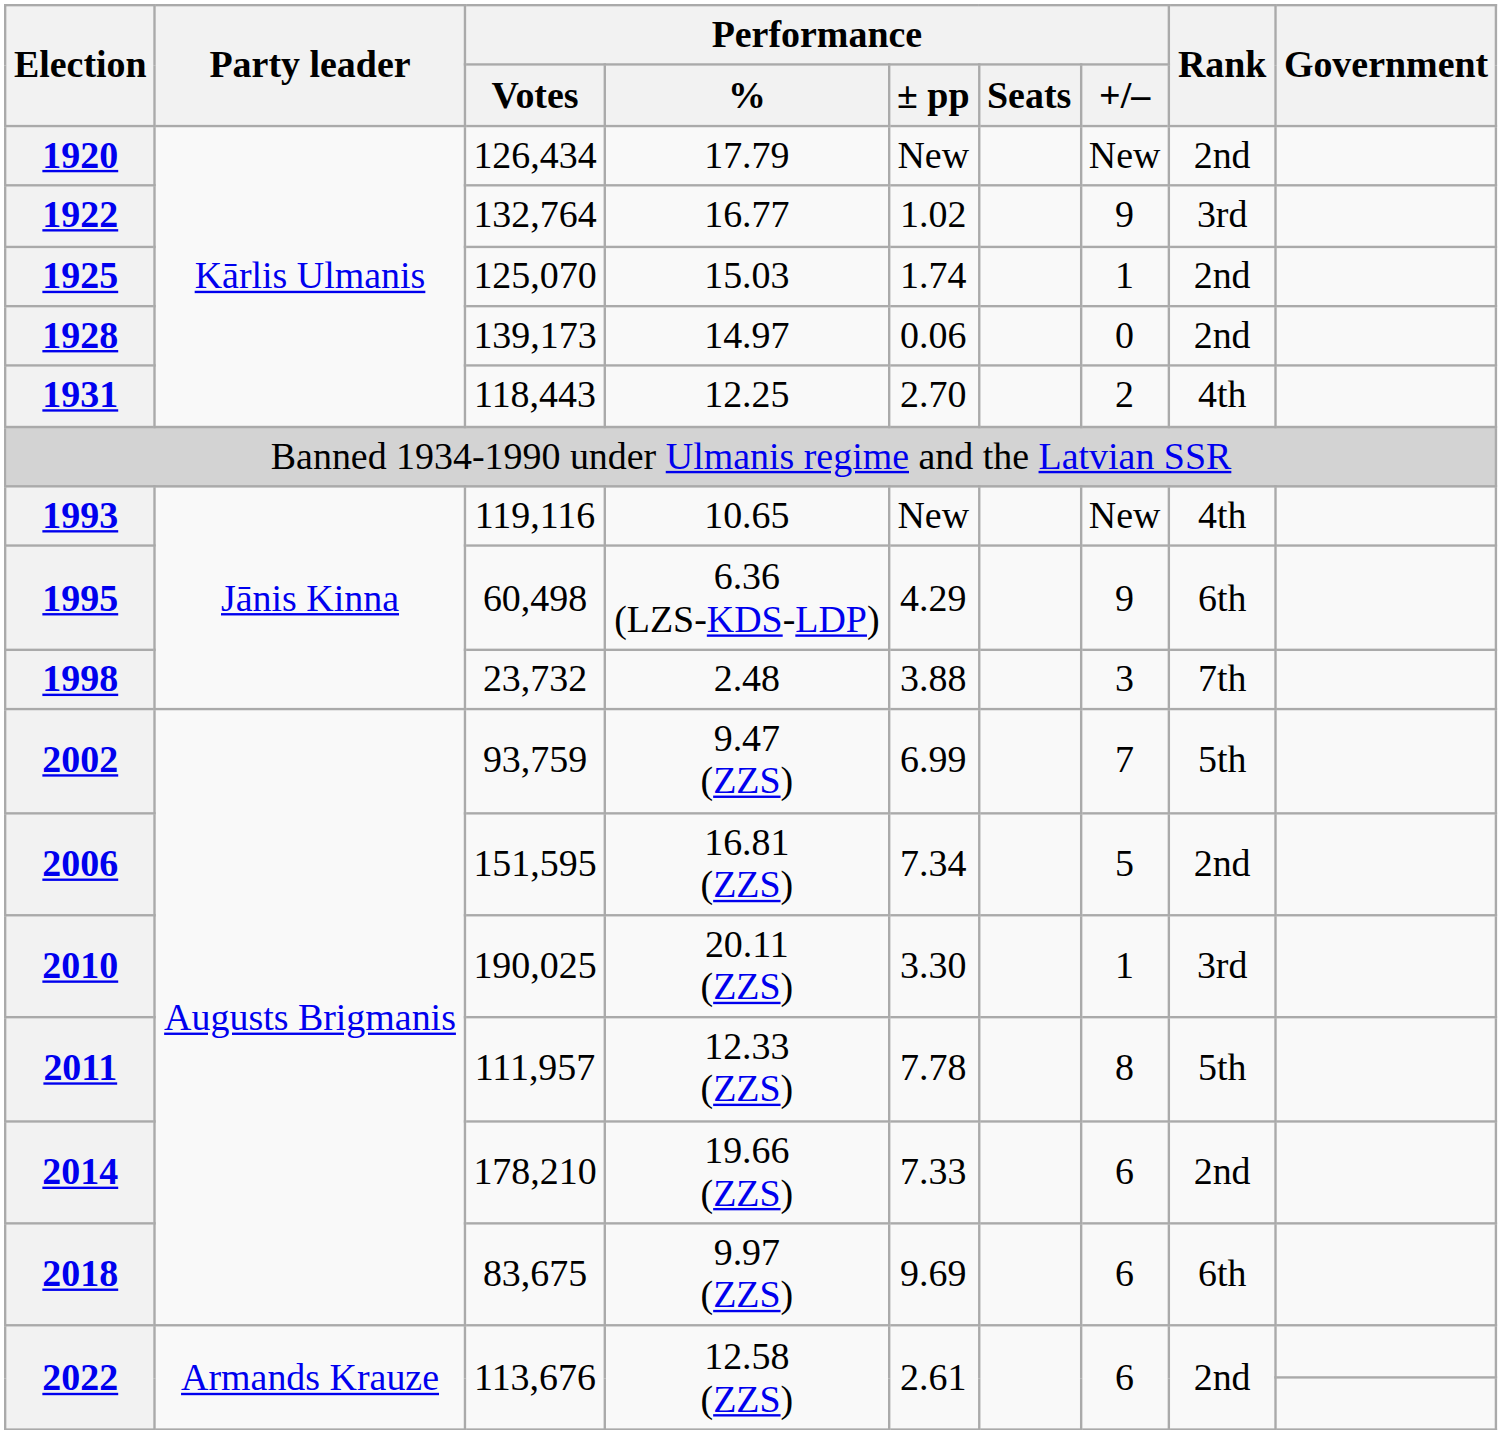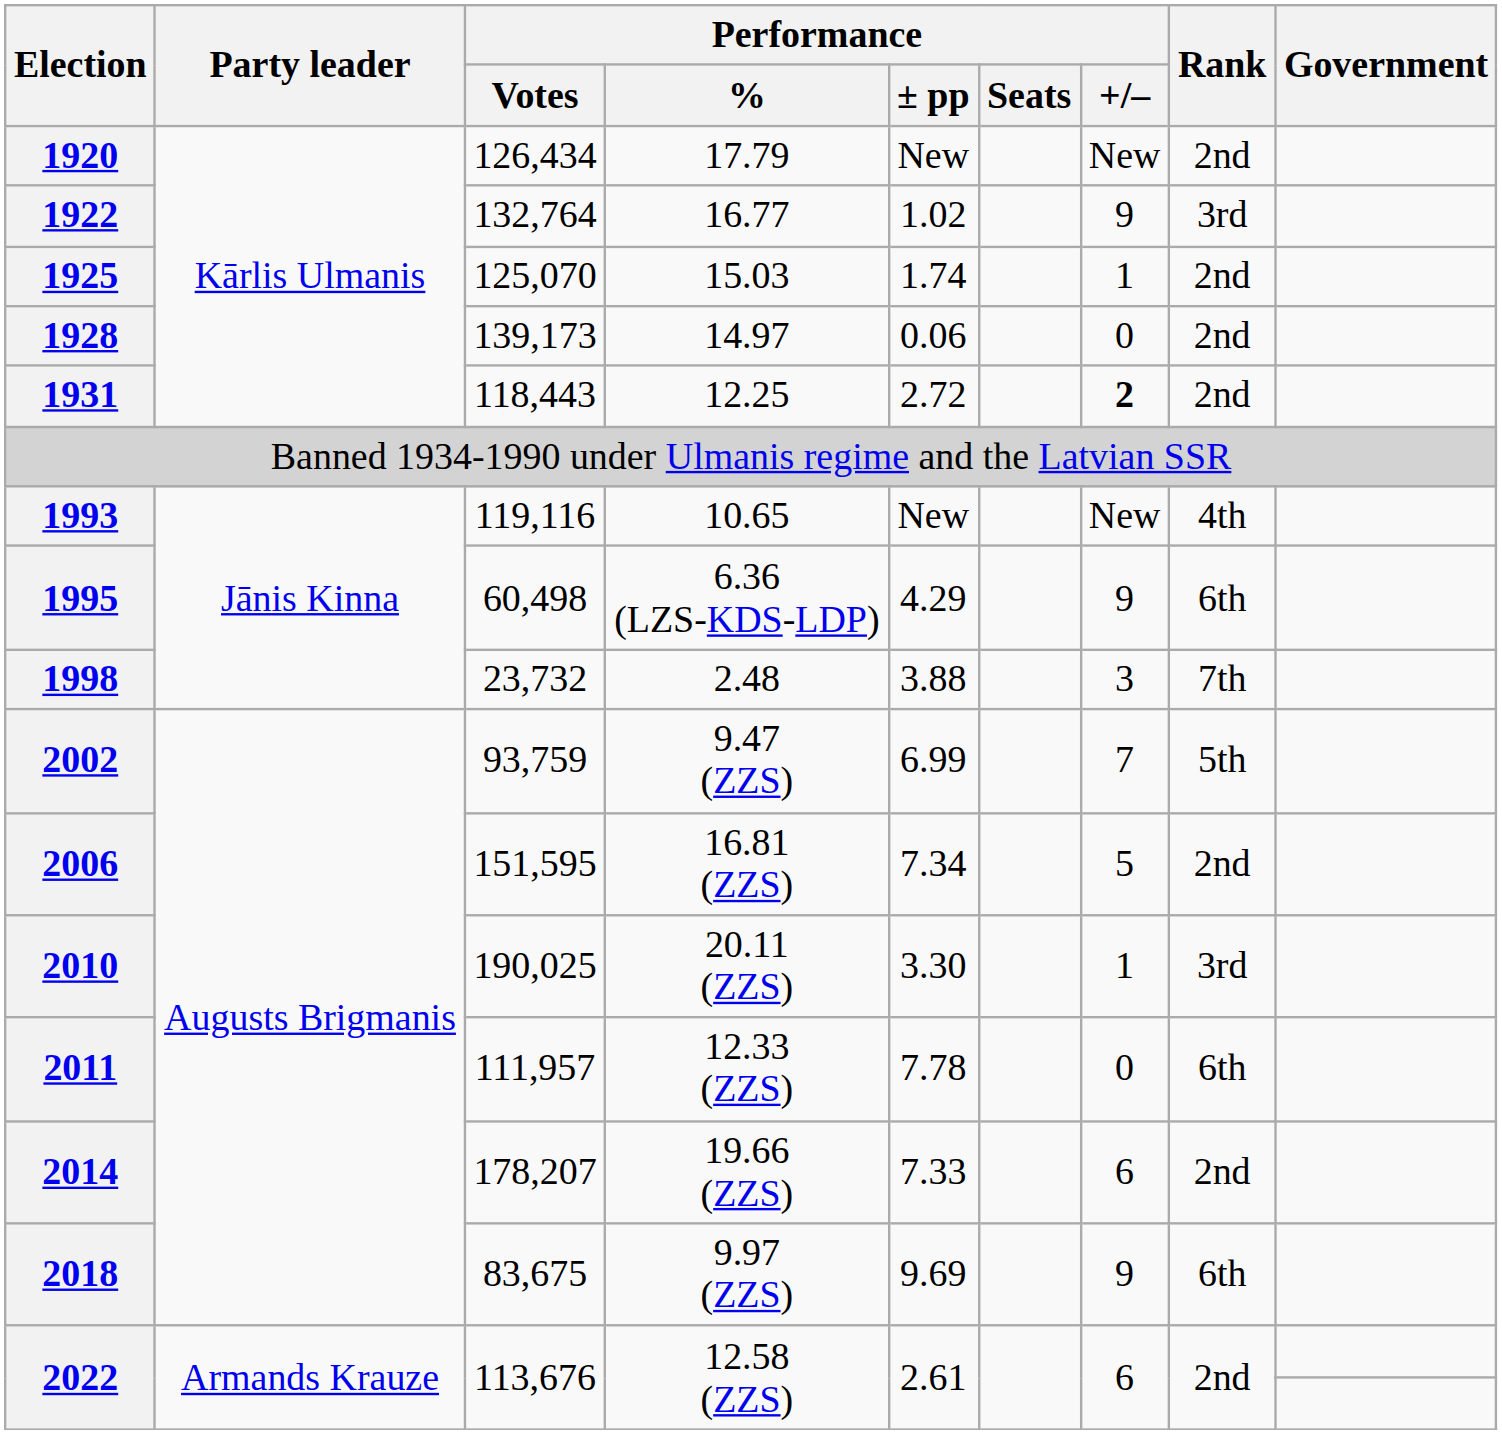1931 | Performance / ± pp: 2.70 -> 2.72
1931 | Performance / +/–: normal -> bold
1931 | Rank: 4th -> 2nd
2011 | Performance / +/–: 8 -> 0
2011 | Rank: 5th -> 6th
2014 | Performance / Votes: 178,210 -> 178,207
2018 | Performance / +/–: 6 -> 9
